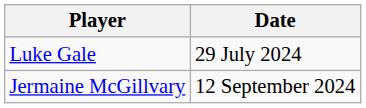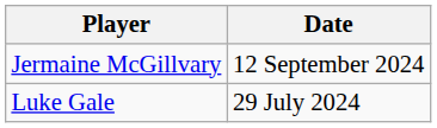rows swapped: Luke Gale <-> Jermaine McGillvary
